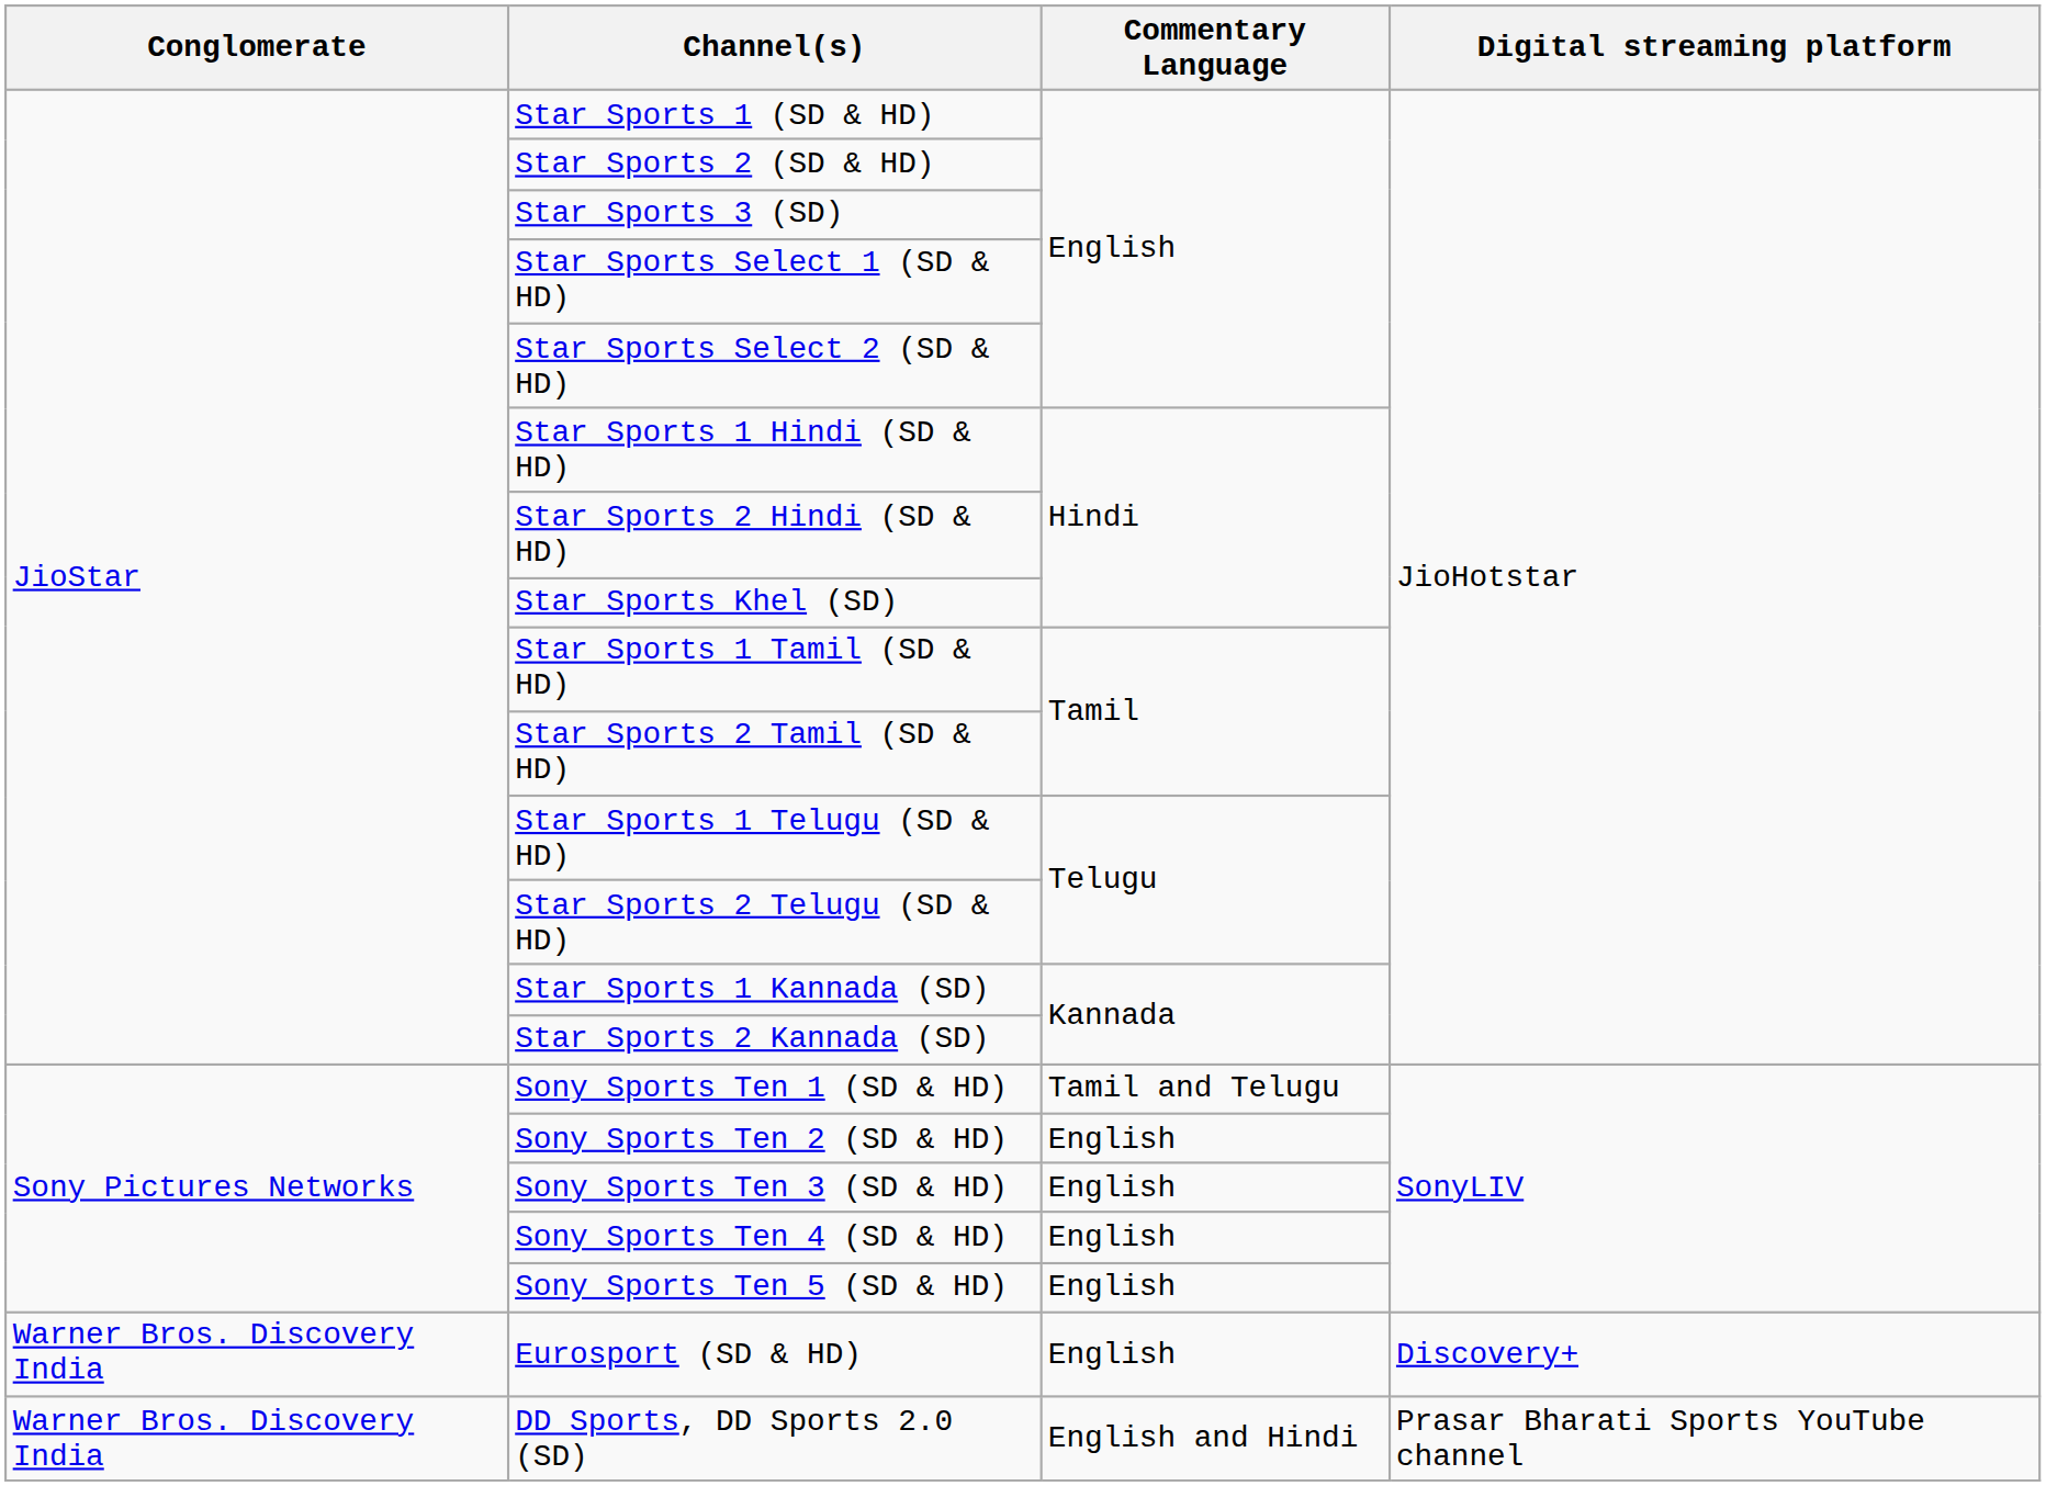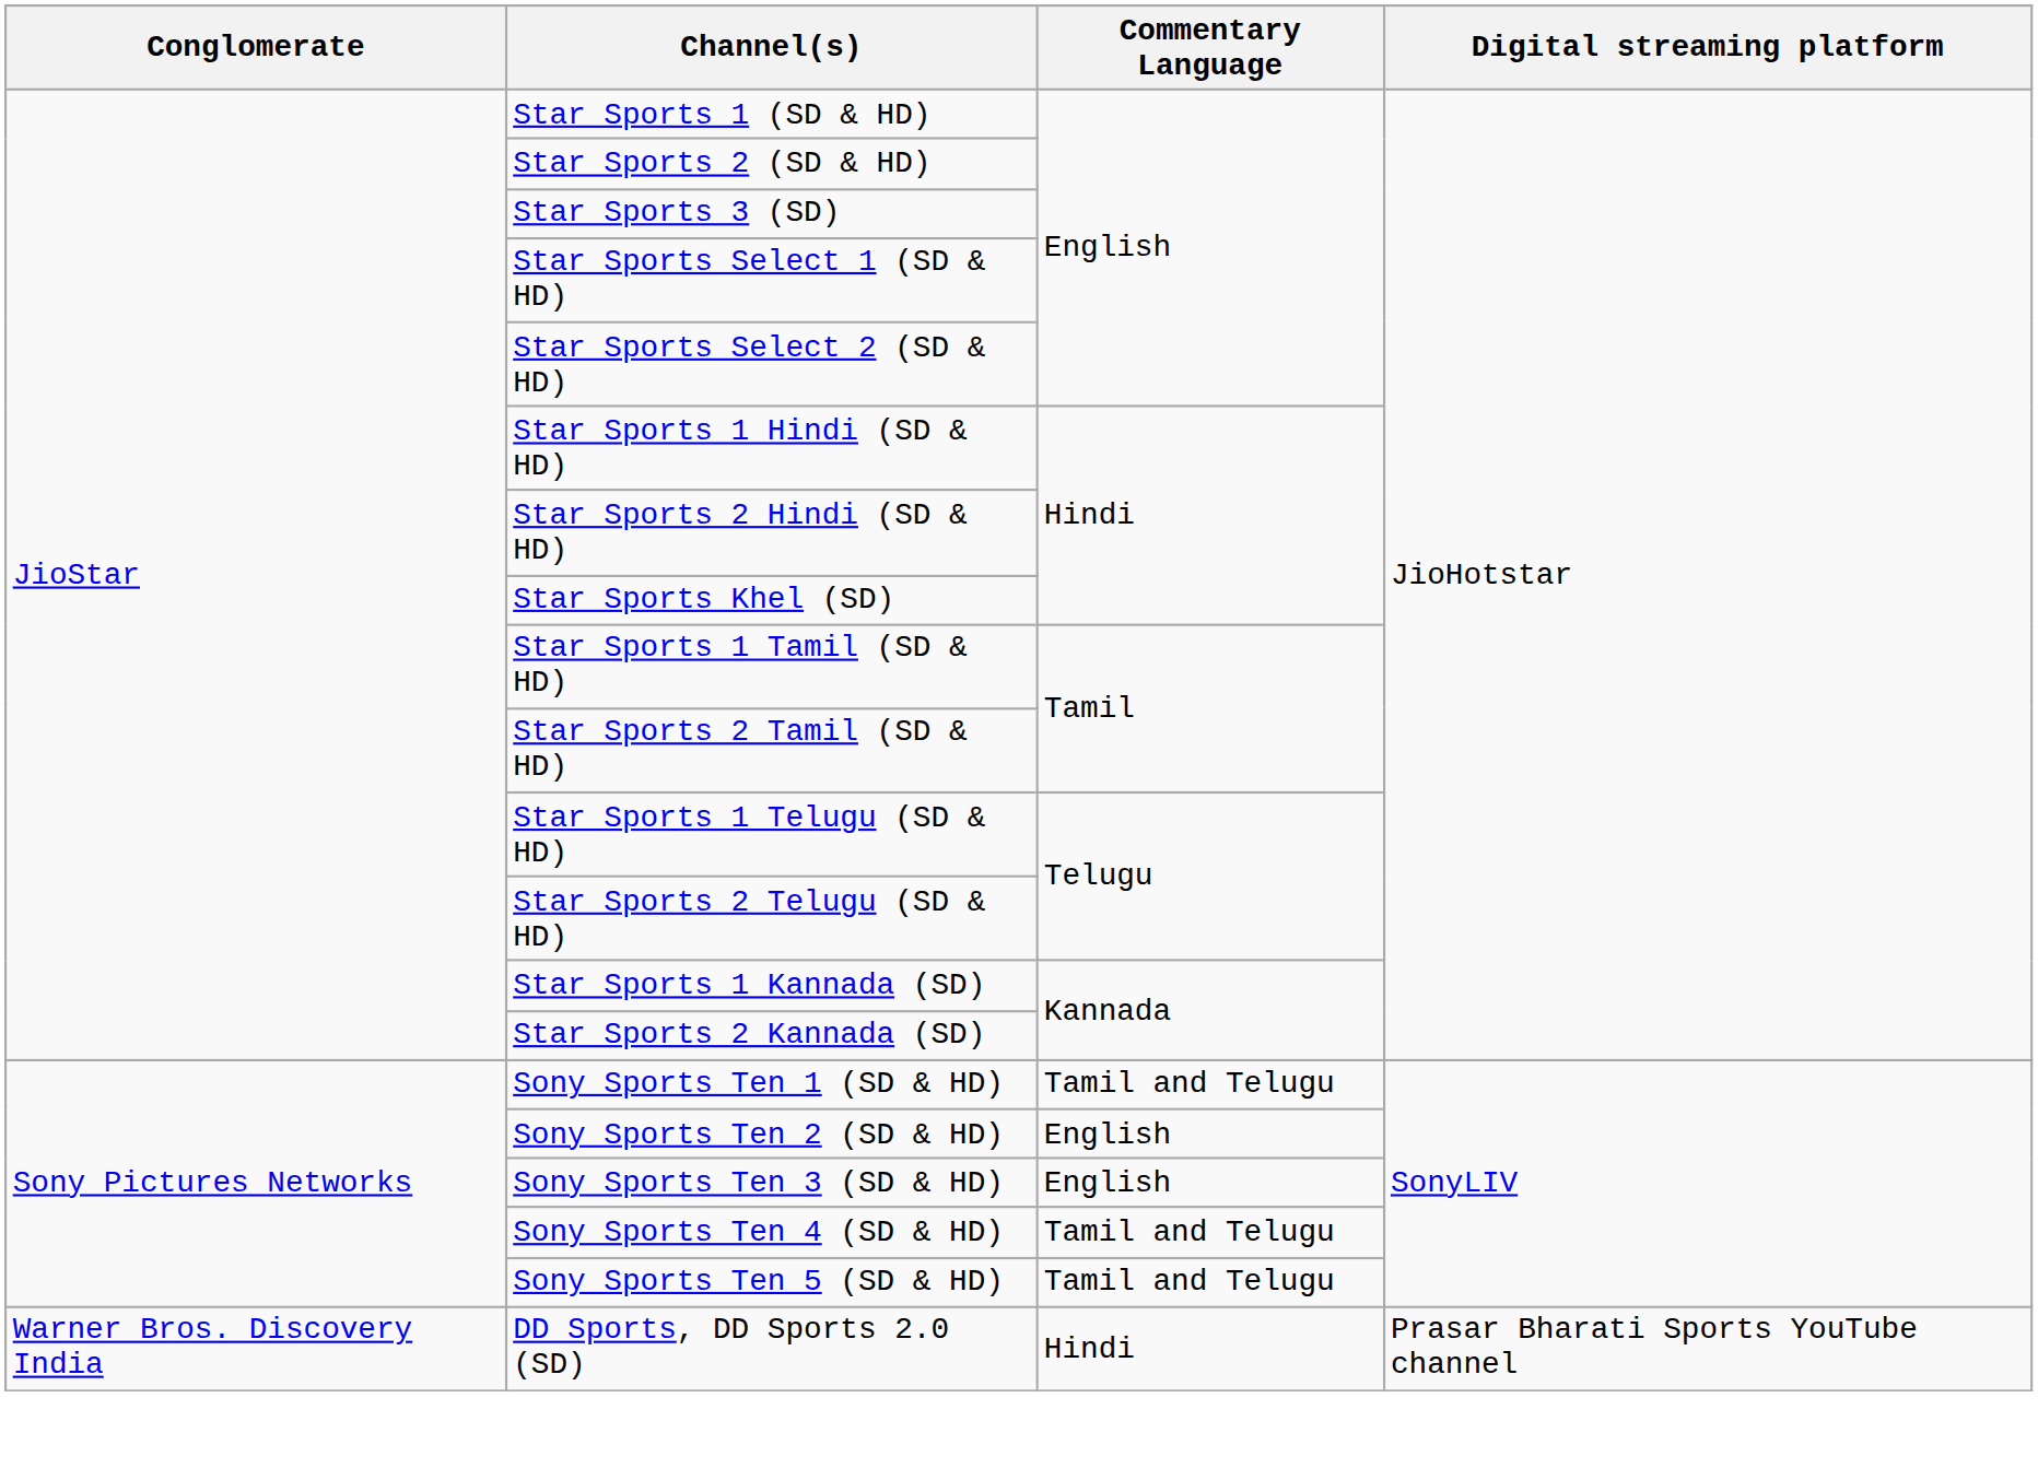Sony Sports Ten 4 (SD & HD) | Commentary Language: English -> Tamil and Telugu
Sony Sports Ten 5 (SD & HD) | Commentary Language: English -> Tamil and Telugu
- row: Warner Bros. Discovery India | Eurosport (SD & HD) | English | Discovery+
DD Sports, DD Sports 2.0 (SD) | Commentary Language: English and Hindi -> Hindi
